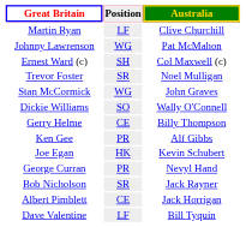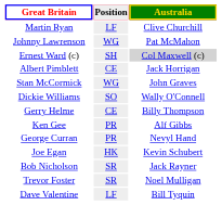Ernest Ward (c) | Australia: no background -> lightgrey background
rows swapped: Albert Pimblett <-> Trevor Foster
rows swapped: Joe Egan <-> George Curran
